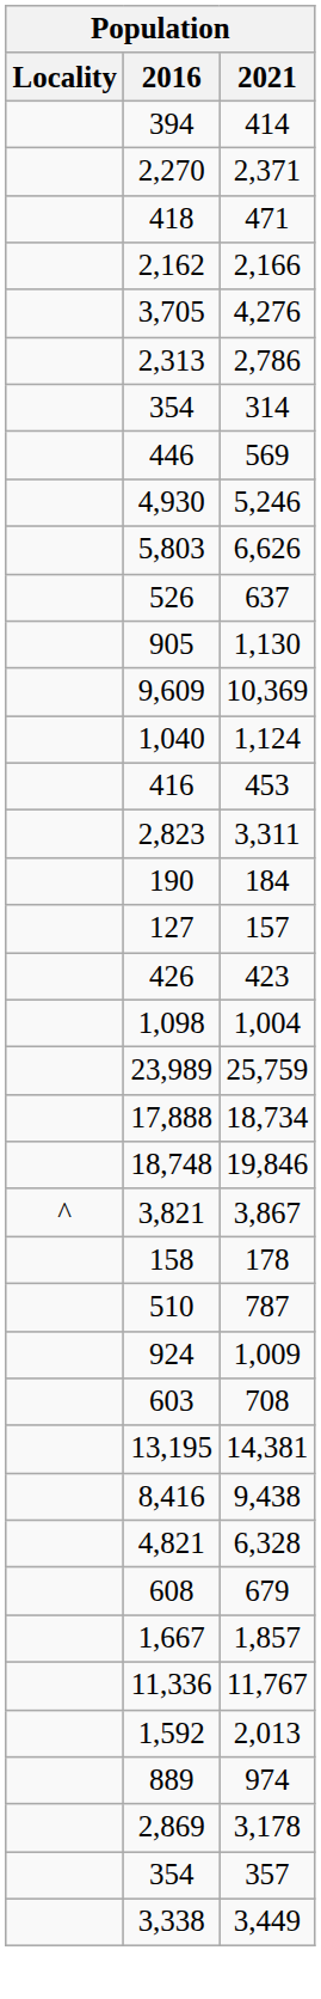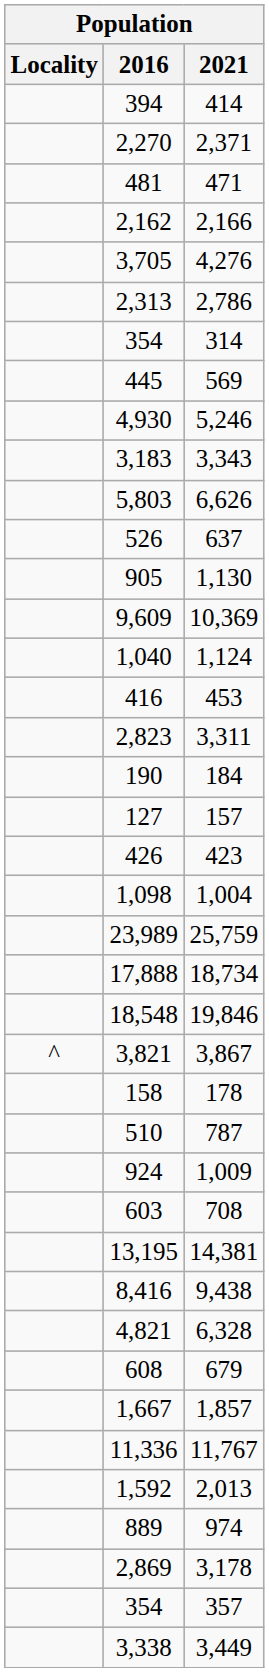471 | 2016: 418 -> 481
569 | 2016: 446 -> 445
+ row: 3,183 | 3,343
19,846 | 2016: 18,748 -> 18,548
